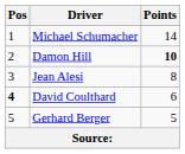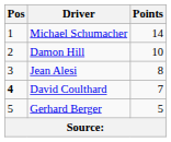Damon Hill | Points: bold -> normal
David Coulthard | Points: 6 -> 7
